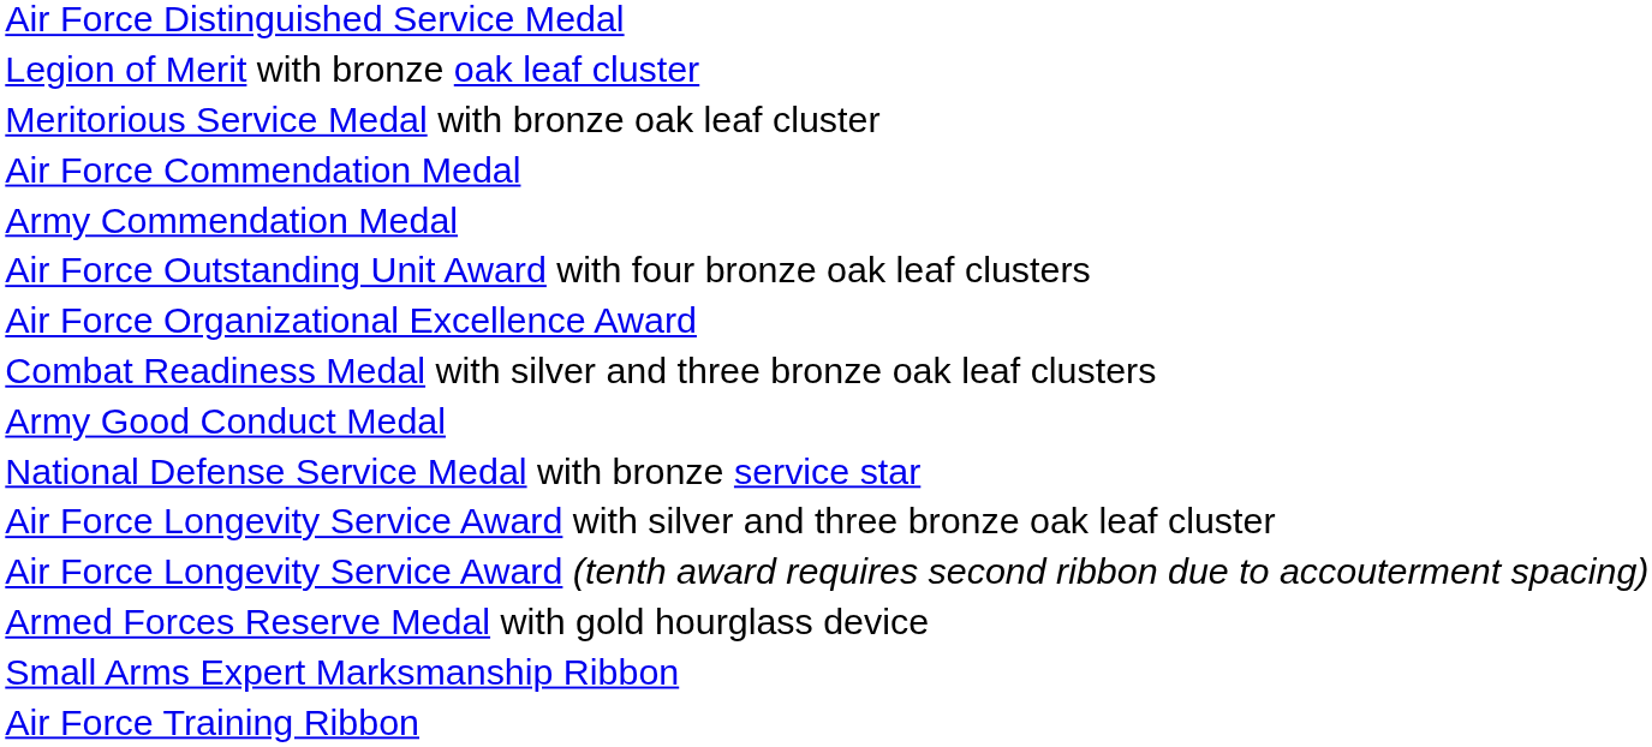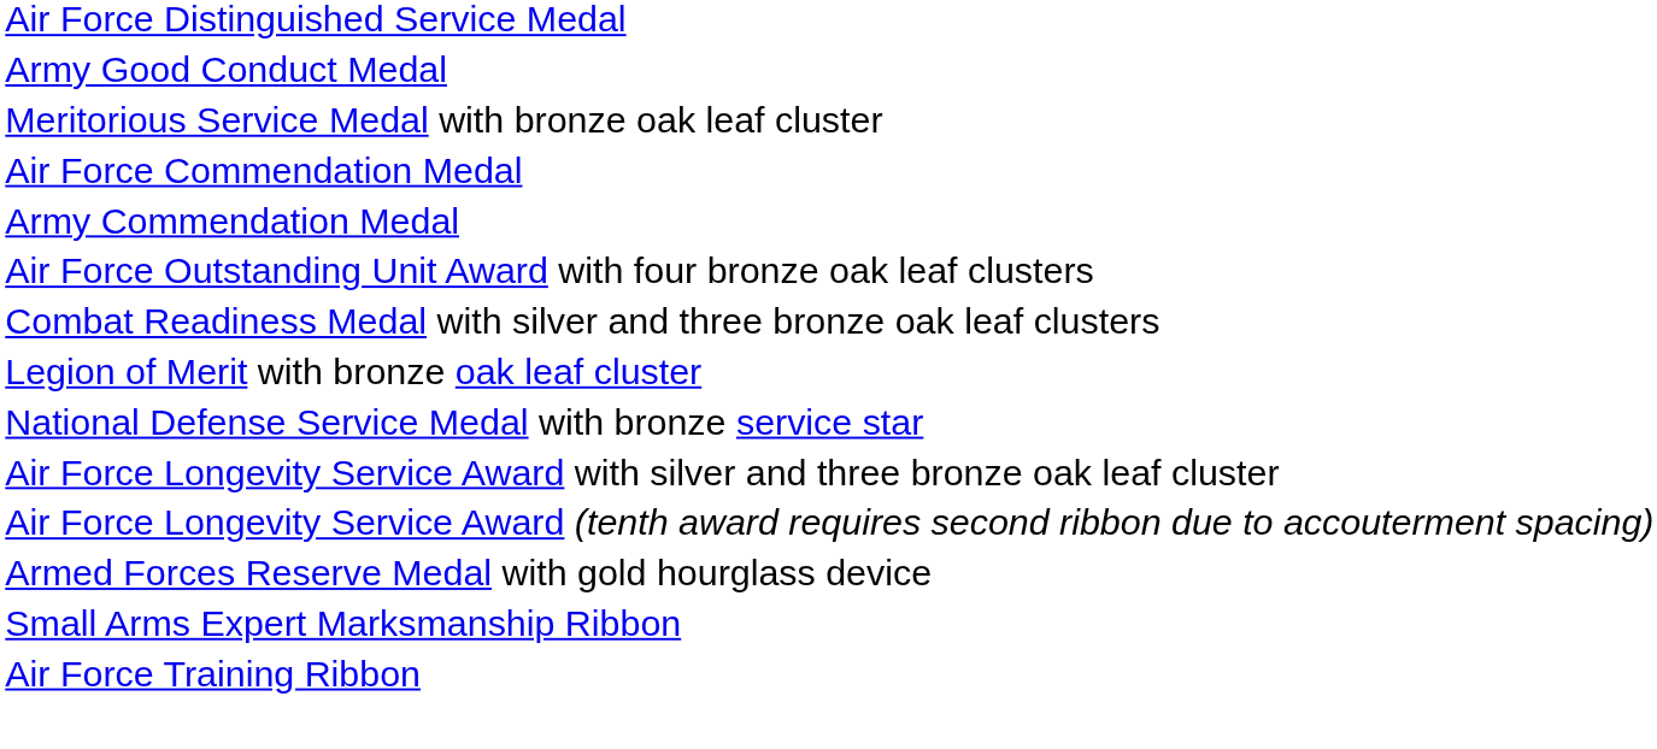rows swapped: Legion of Merit with bronze oak leaf cluster <-> Army Good Conduct Medal
- row: Air Force Organizational Excellence Award
